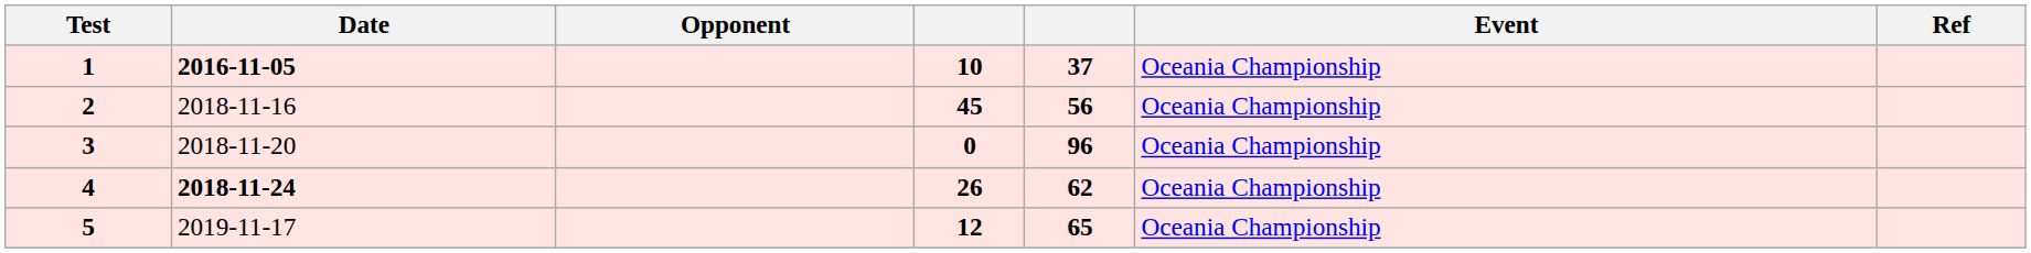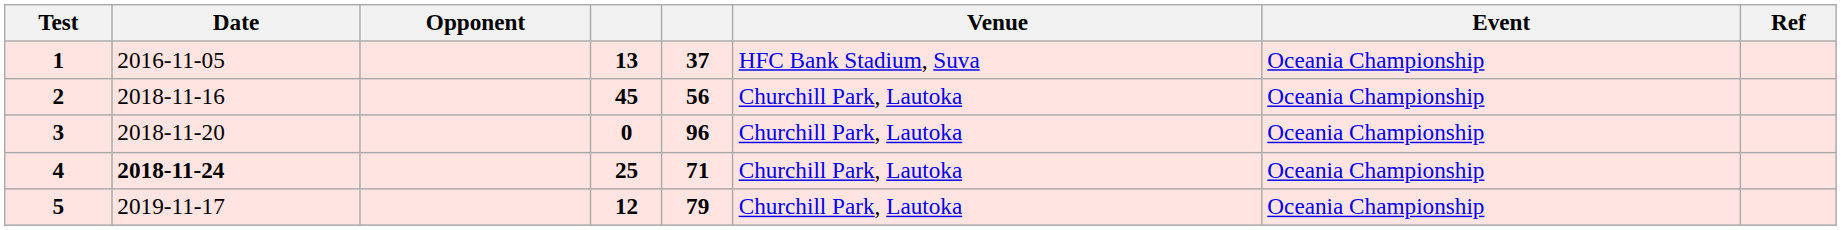+ column: Venue | HFC Bank Stadium, Suva | Churchill Park, Lautoka | Churchill Park, Lautoka | Churchill Park, Lautoka | Churchill Park, Lautoka
1 | Date: bold -> normal
1 | column 4: 10 -> 13
4 | column 4: 26 -> 25
4 | column 5: 62 -> 71
5 | column 5: 65 -> 79
